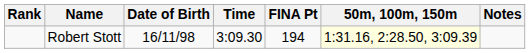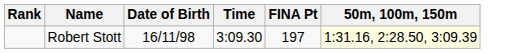- column: Notes
Robert Stott | FINA Pt: 194 -> 197
